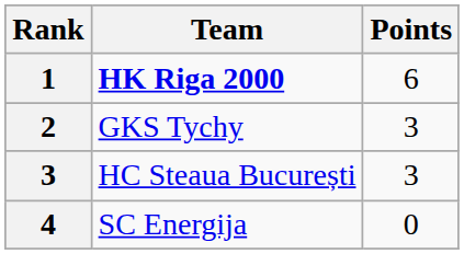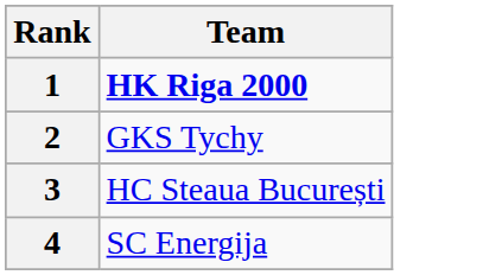- column: Points | 6 | 3 | 3 | 0
